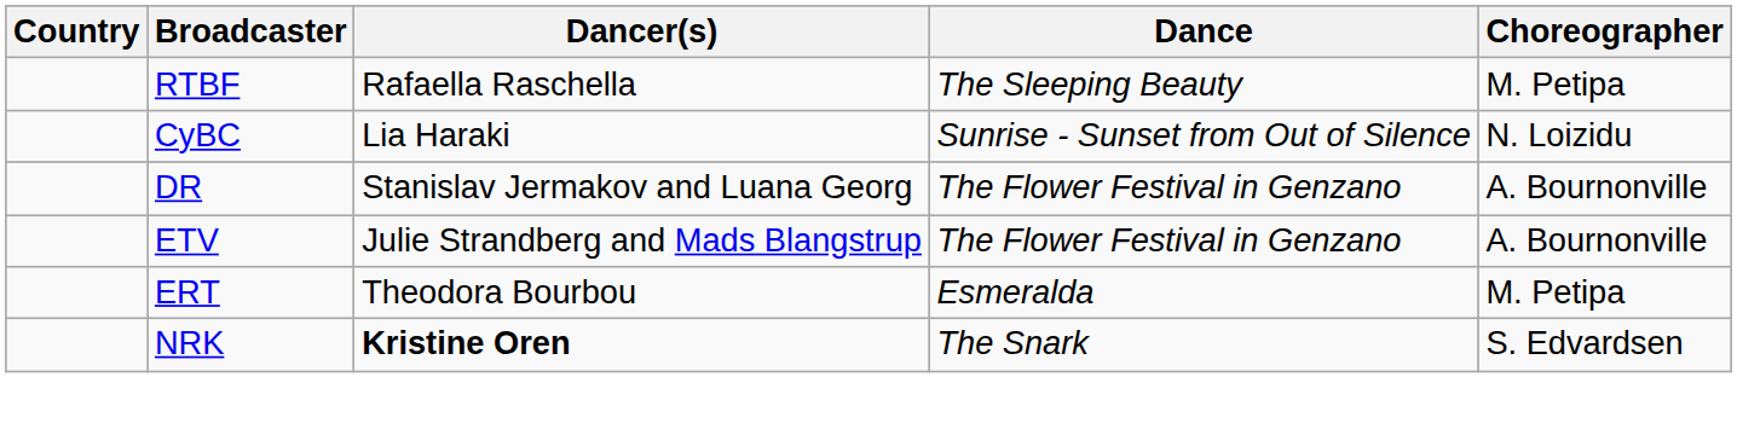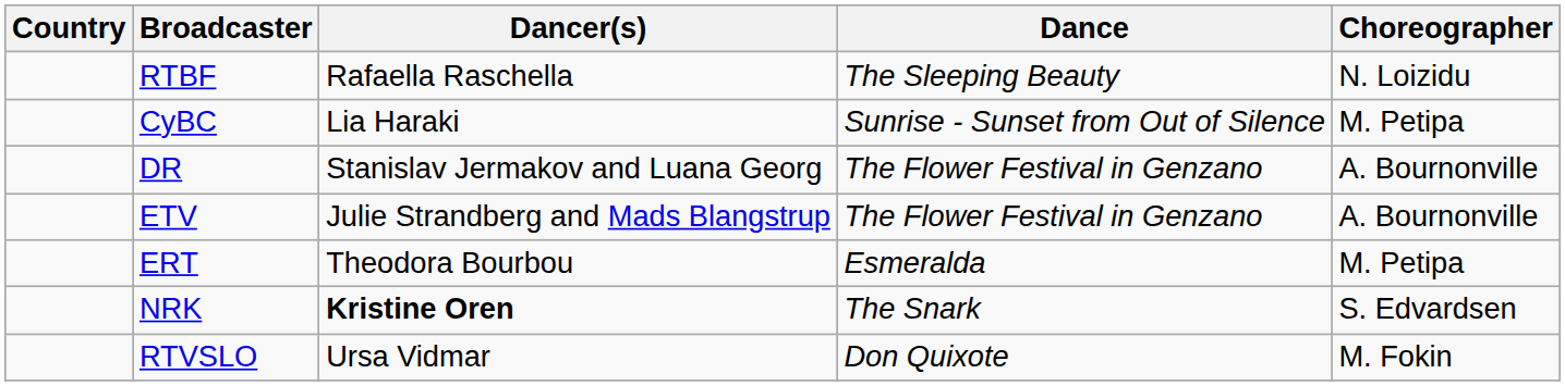RTBF | Choreographer: M. Petipa -> N. Loizidu
CyBC | Choreographer: N. Loizidu -> M. Petipa
+ row: RTVSLO | Ursa Vidmar | Don Quixote | M. Fokin
